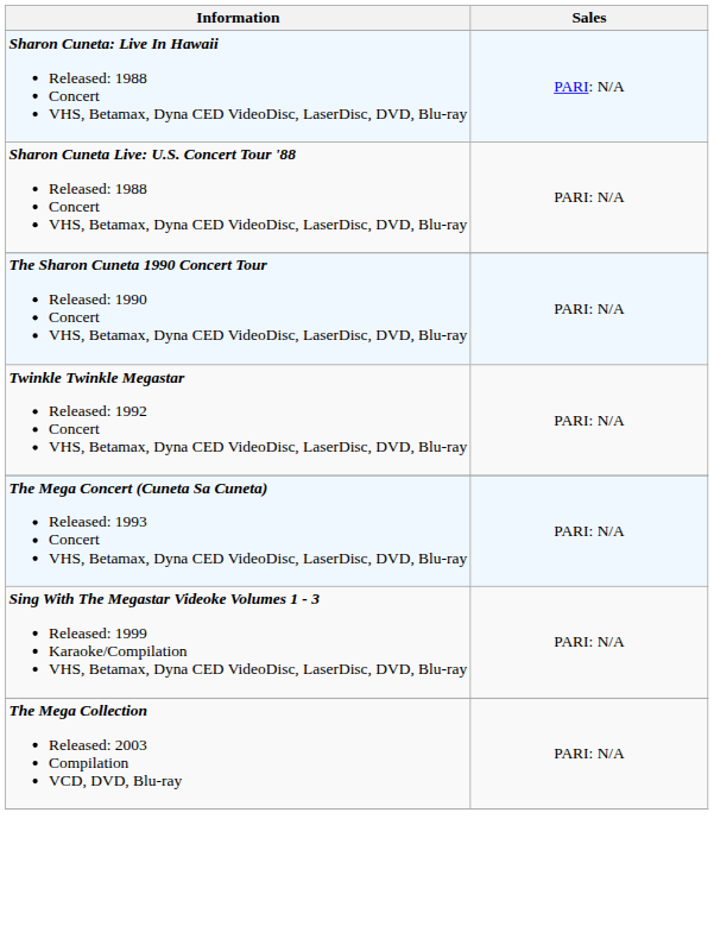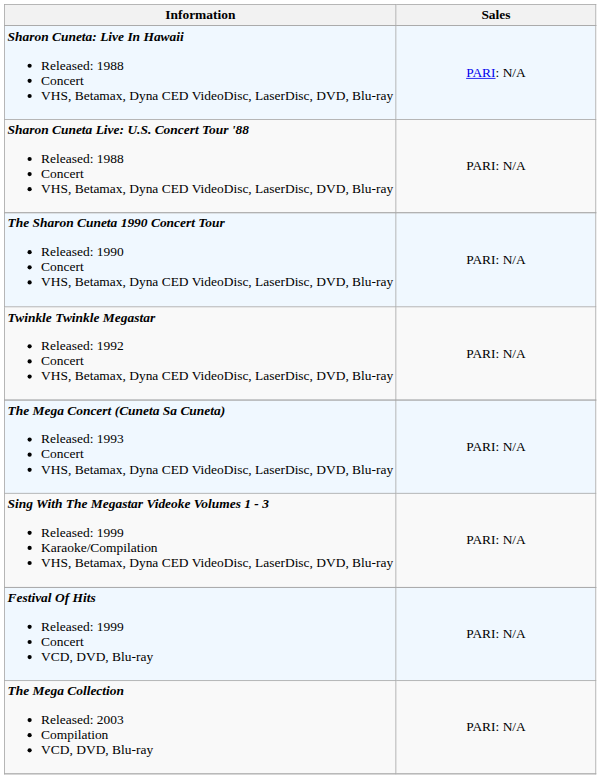+ row: Festival Of Hits Released: 1999 Concert VCD, DVD, Blu-ray | PARI: N/A
